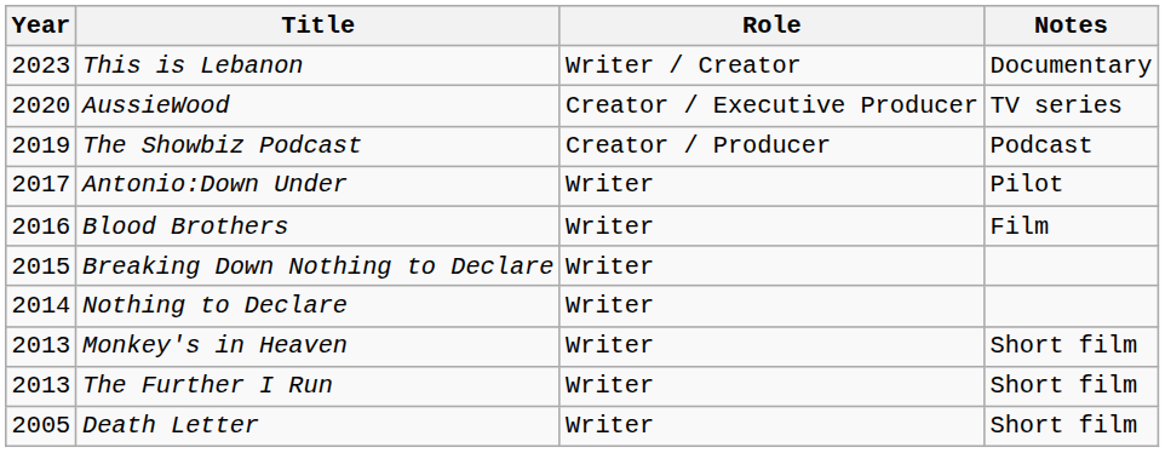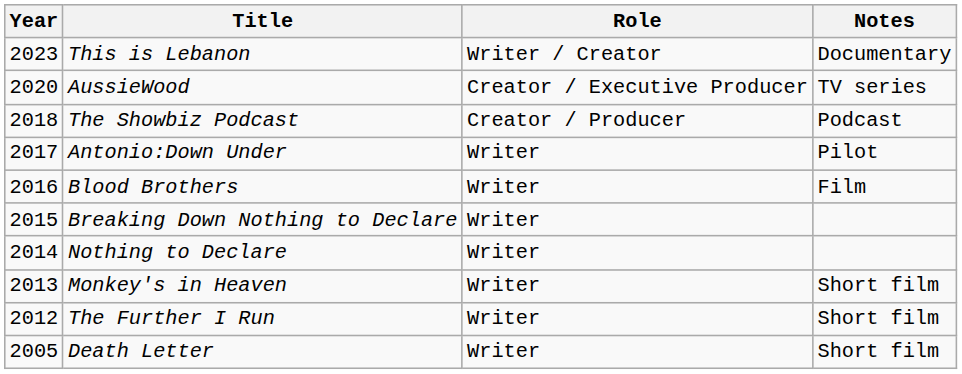The Showbiz Podcast | Year: 2019 -> 2018
The Further I Run | Year: 2013 -> 2012
